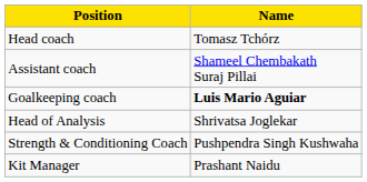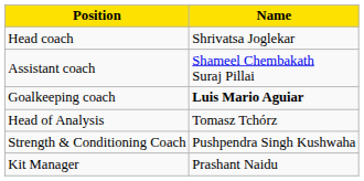Head coach | Name: Tomasz Tchórz -> Shrivatsa Joglekar
Head of Analysis | Name: Shrivatsa Joglekar -> Tomasz Tchórz
